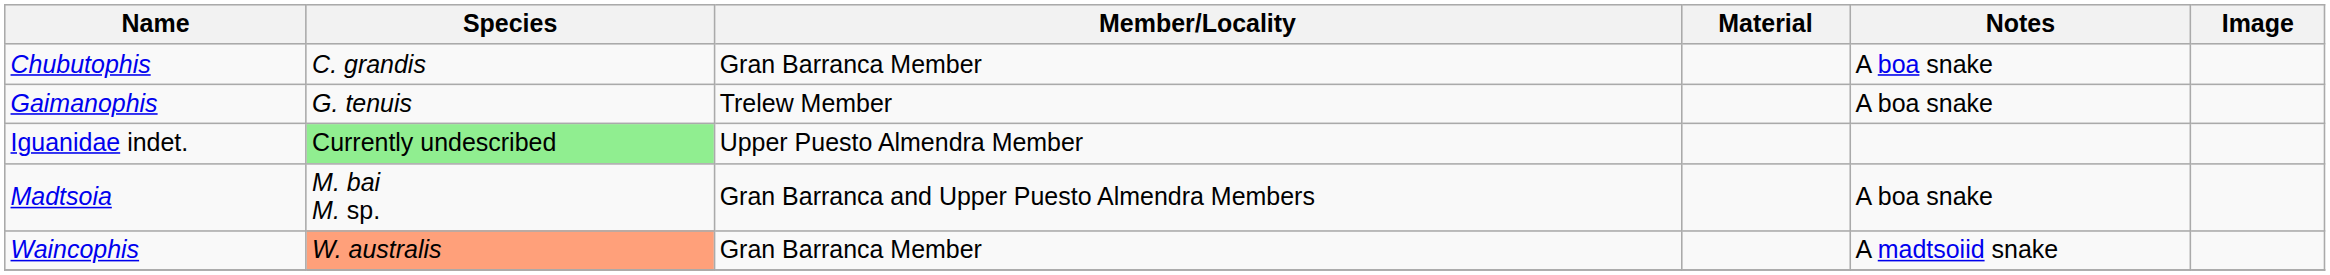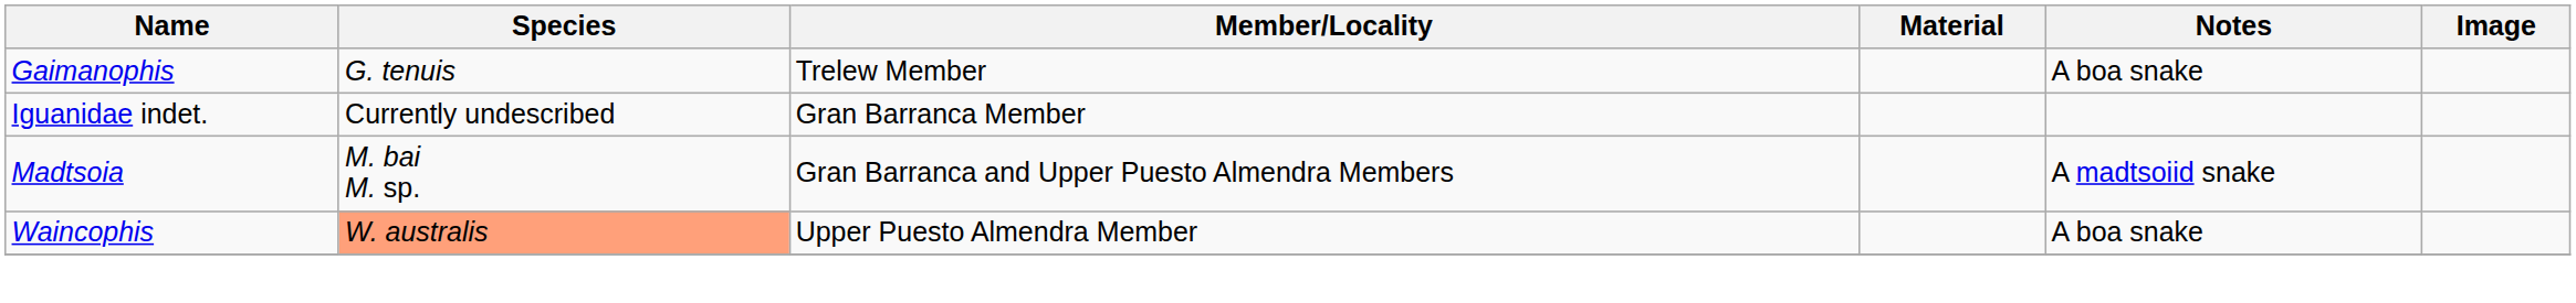- row: Chubutophis | C. grandis | Gran Barranca Member | A boa snake
Iguanidae indet. | Species: lightgreen background -> no background
Iguanidae indet. | Member/Locality: Upper Puesto Almendra Member -> Gran Barranca Member
Madtsoia | Notes: A boa snake -> A madtsoiid snake
Waincophis | Member/Locality: Gran Barranca Member -> Upper Puesto Almendra Member
Waincophis | Notes: A madtsoiid snake -> A boa snake
